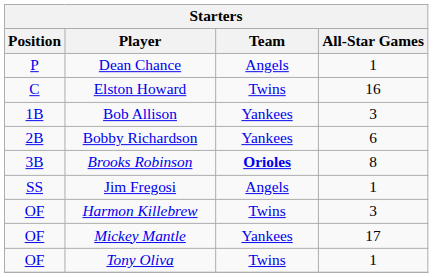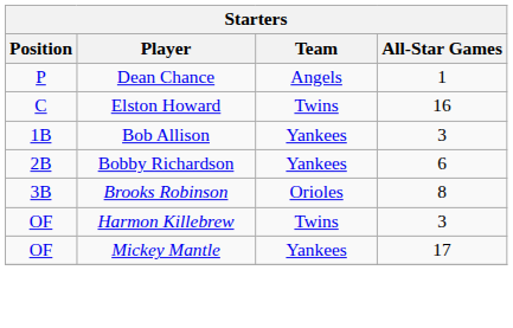Brooks Robinson | Team: bold -> normal
- row: SS | Jim Fregosi | Angels | 1
- row: OF | Tony Oliva | Twins | 1
